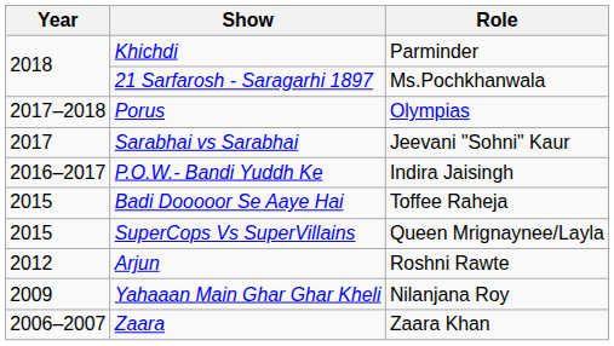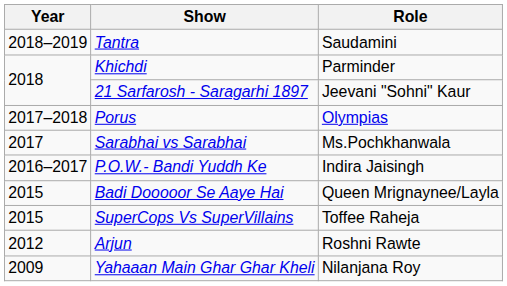+ row: 2018–2019 | Tantra | Saudamini
21 Sarfarosh - Saragarhi 1897 | Role: Ms.Pochkhanwala -> Jeevani "Sohni" Kaur
Sarabhai vs Sarabhai | Role: Jeevani "Sohni" Kaur -> Ms.Pochkhanwala
Badi Dooooor Se Aaye Hai | Role: Toffee Raheja -> Queen Mrignaynee/Layla
SuperCops Vs SuperVillains | Role: Queen Mrignaynee/Layla -> Toffee Raheja
- row: 2006–2007 | Zaara | Zaara Khan
